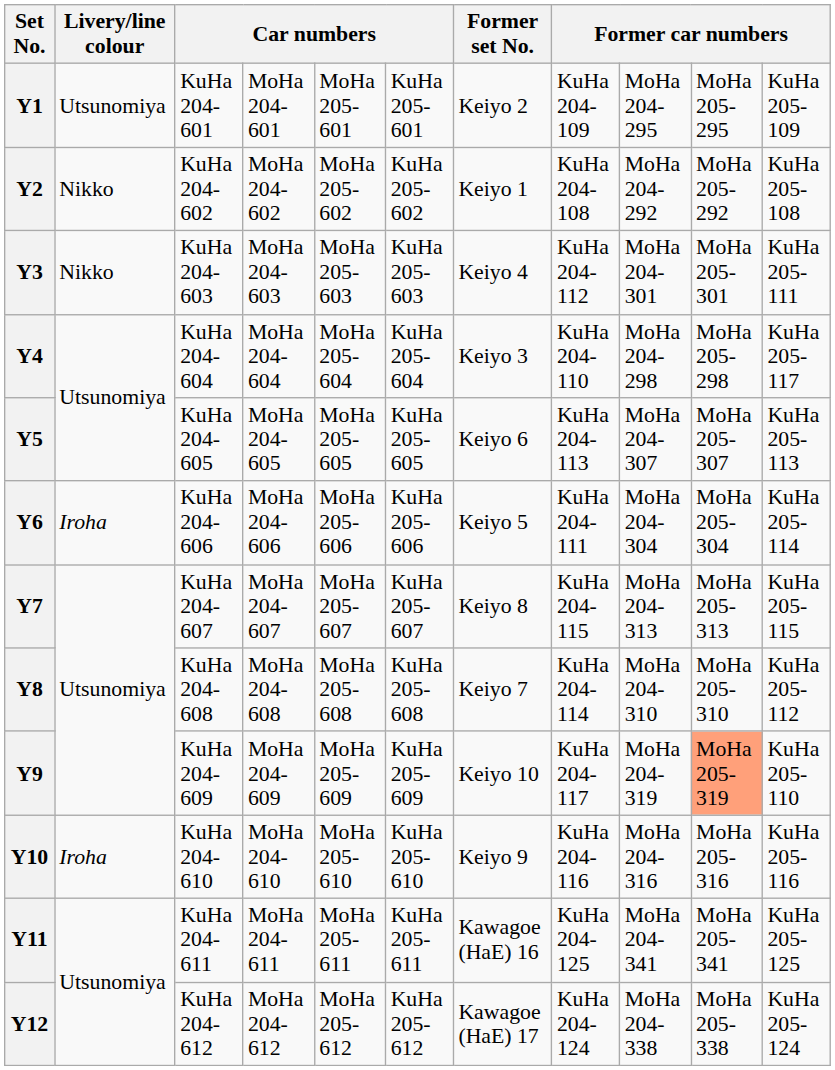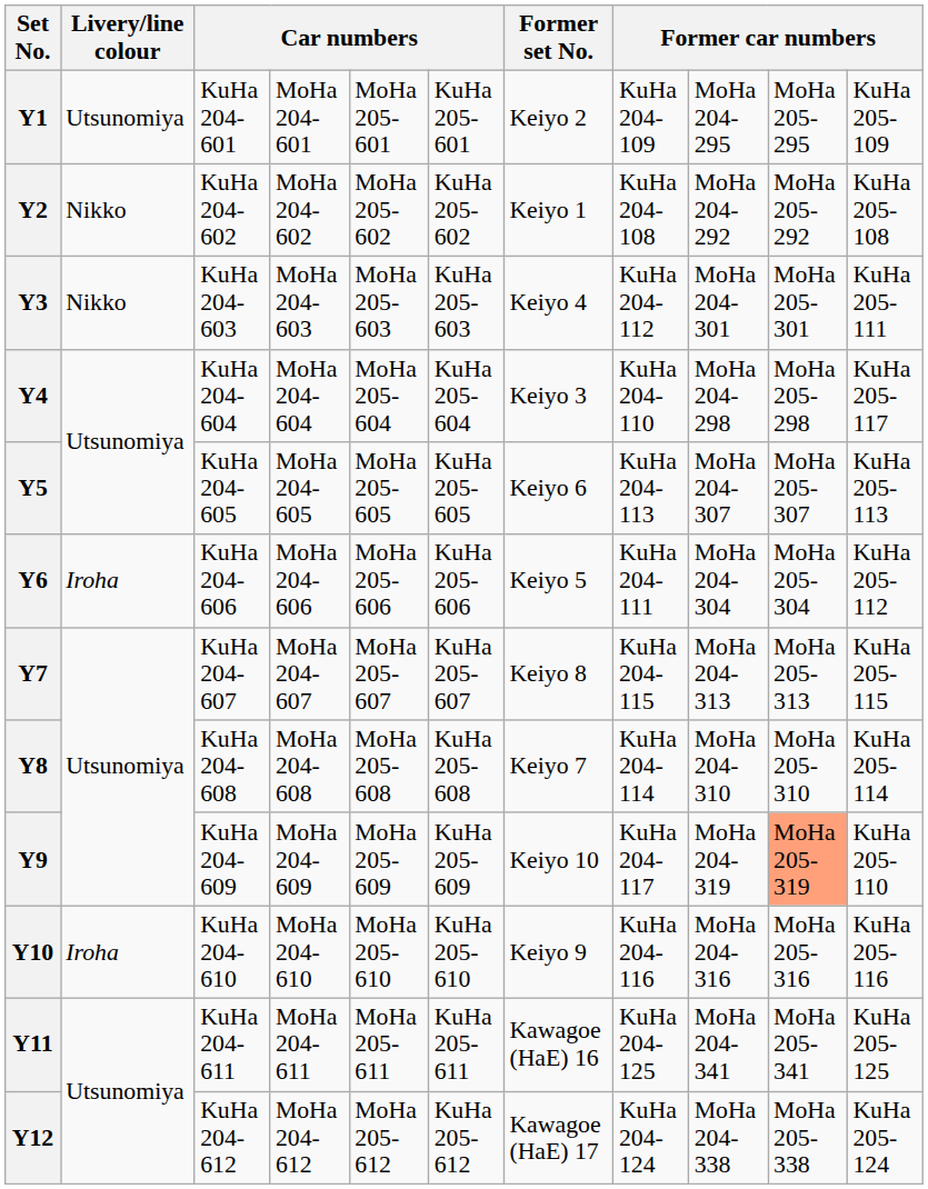Y6 | column 11: KuHa 205-114 -> KuHa 205-112
Y8 | column 11: KuHa 205-112 -> KuHa 205-114
